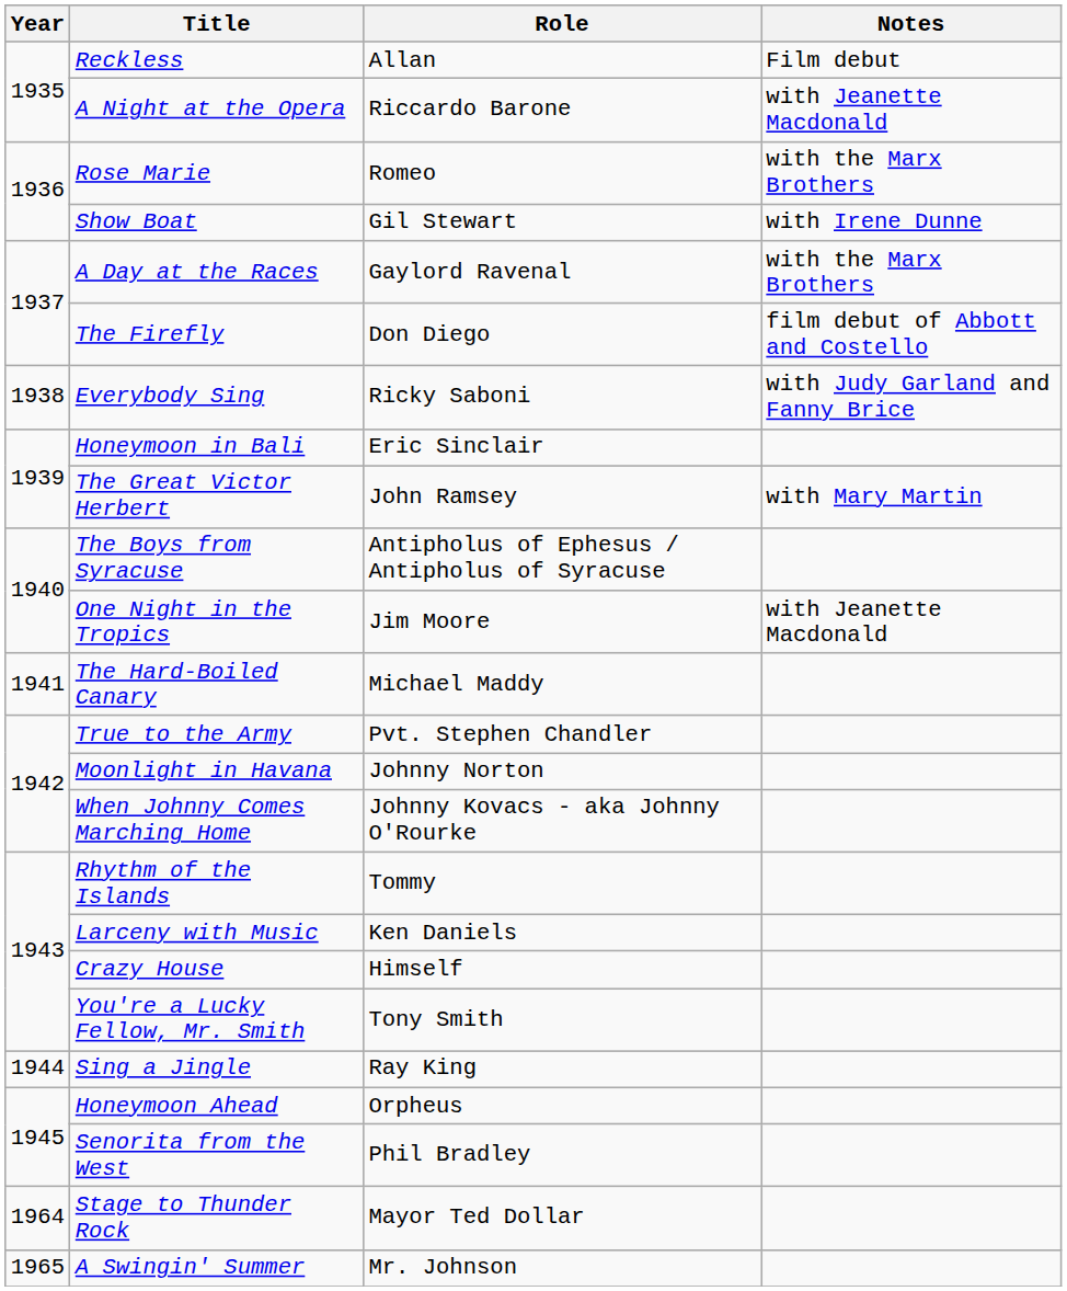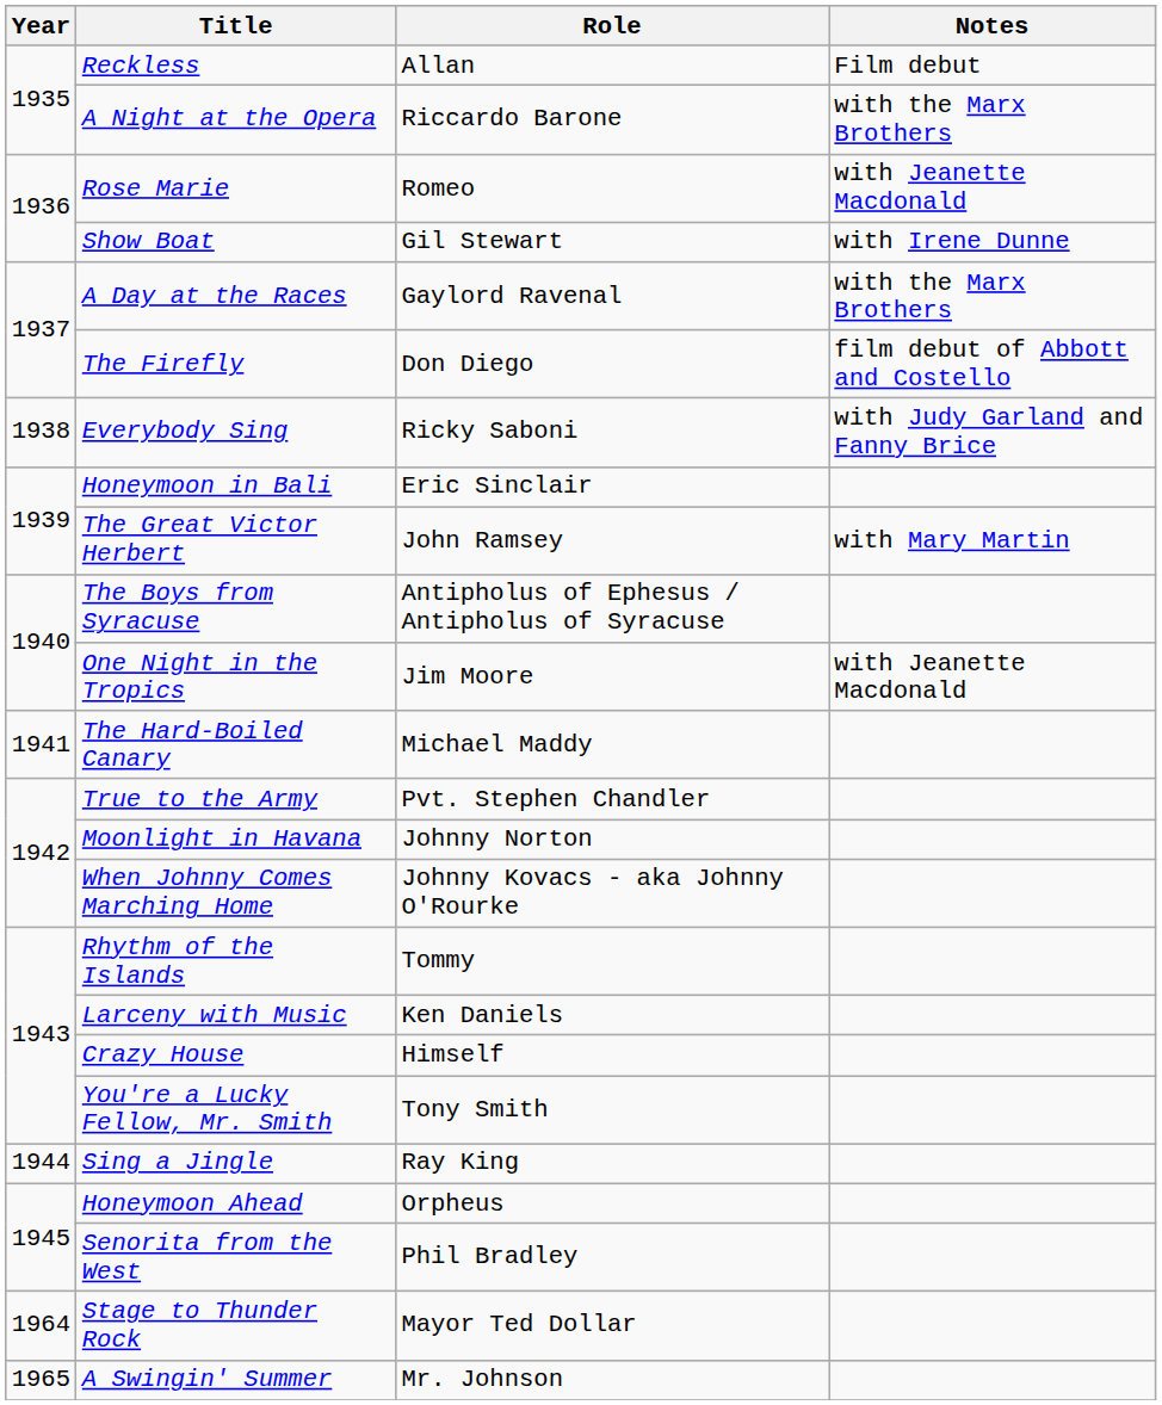A Night at the Opera | Notes: with Jeanette Macdonald -> with the Marx Brothers
Rose Marie | Notes: with the Marx Brothers -> with Jeanette Macdonald
